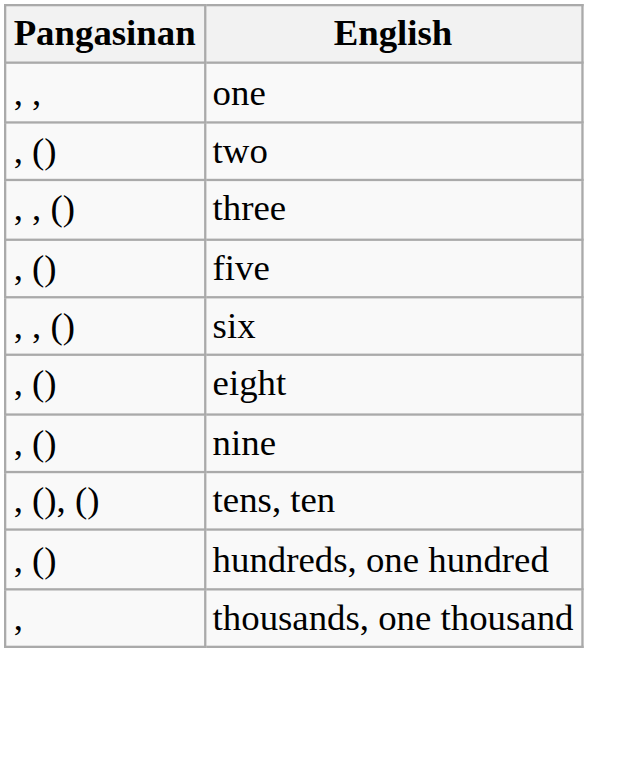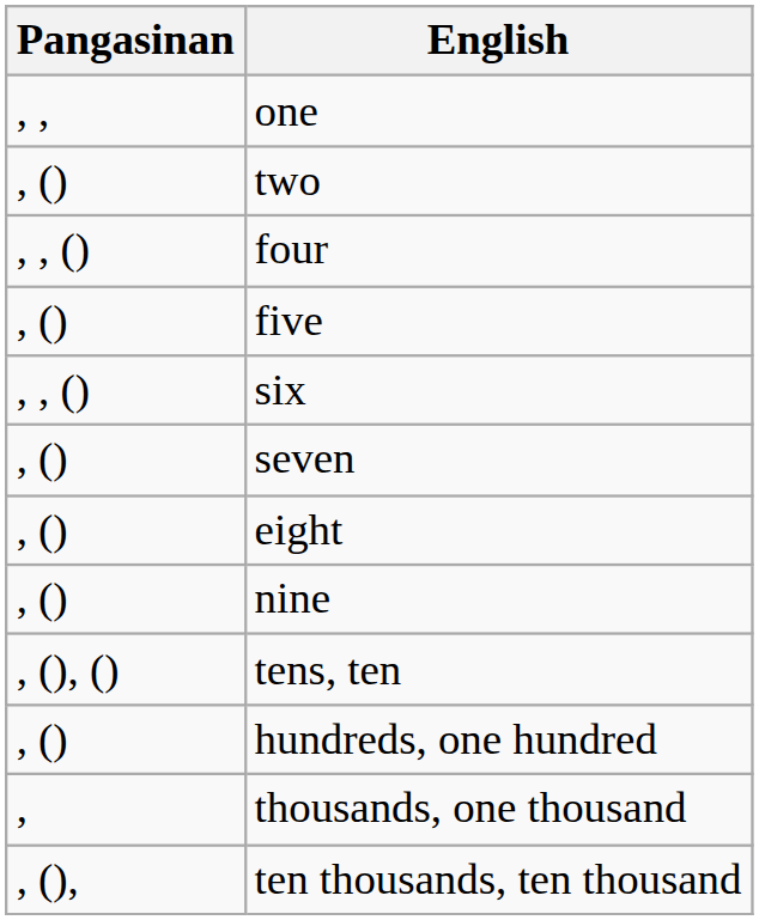- row: , , () | three
+ row: , , () | four
+ row: , () | seven
+ row: , (), | ten thousands, ten thousand
